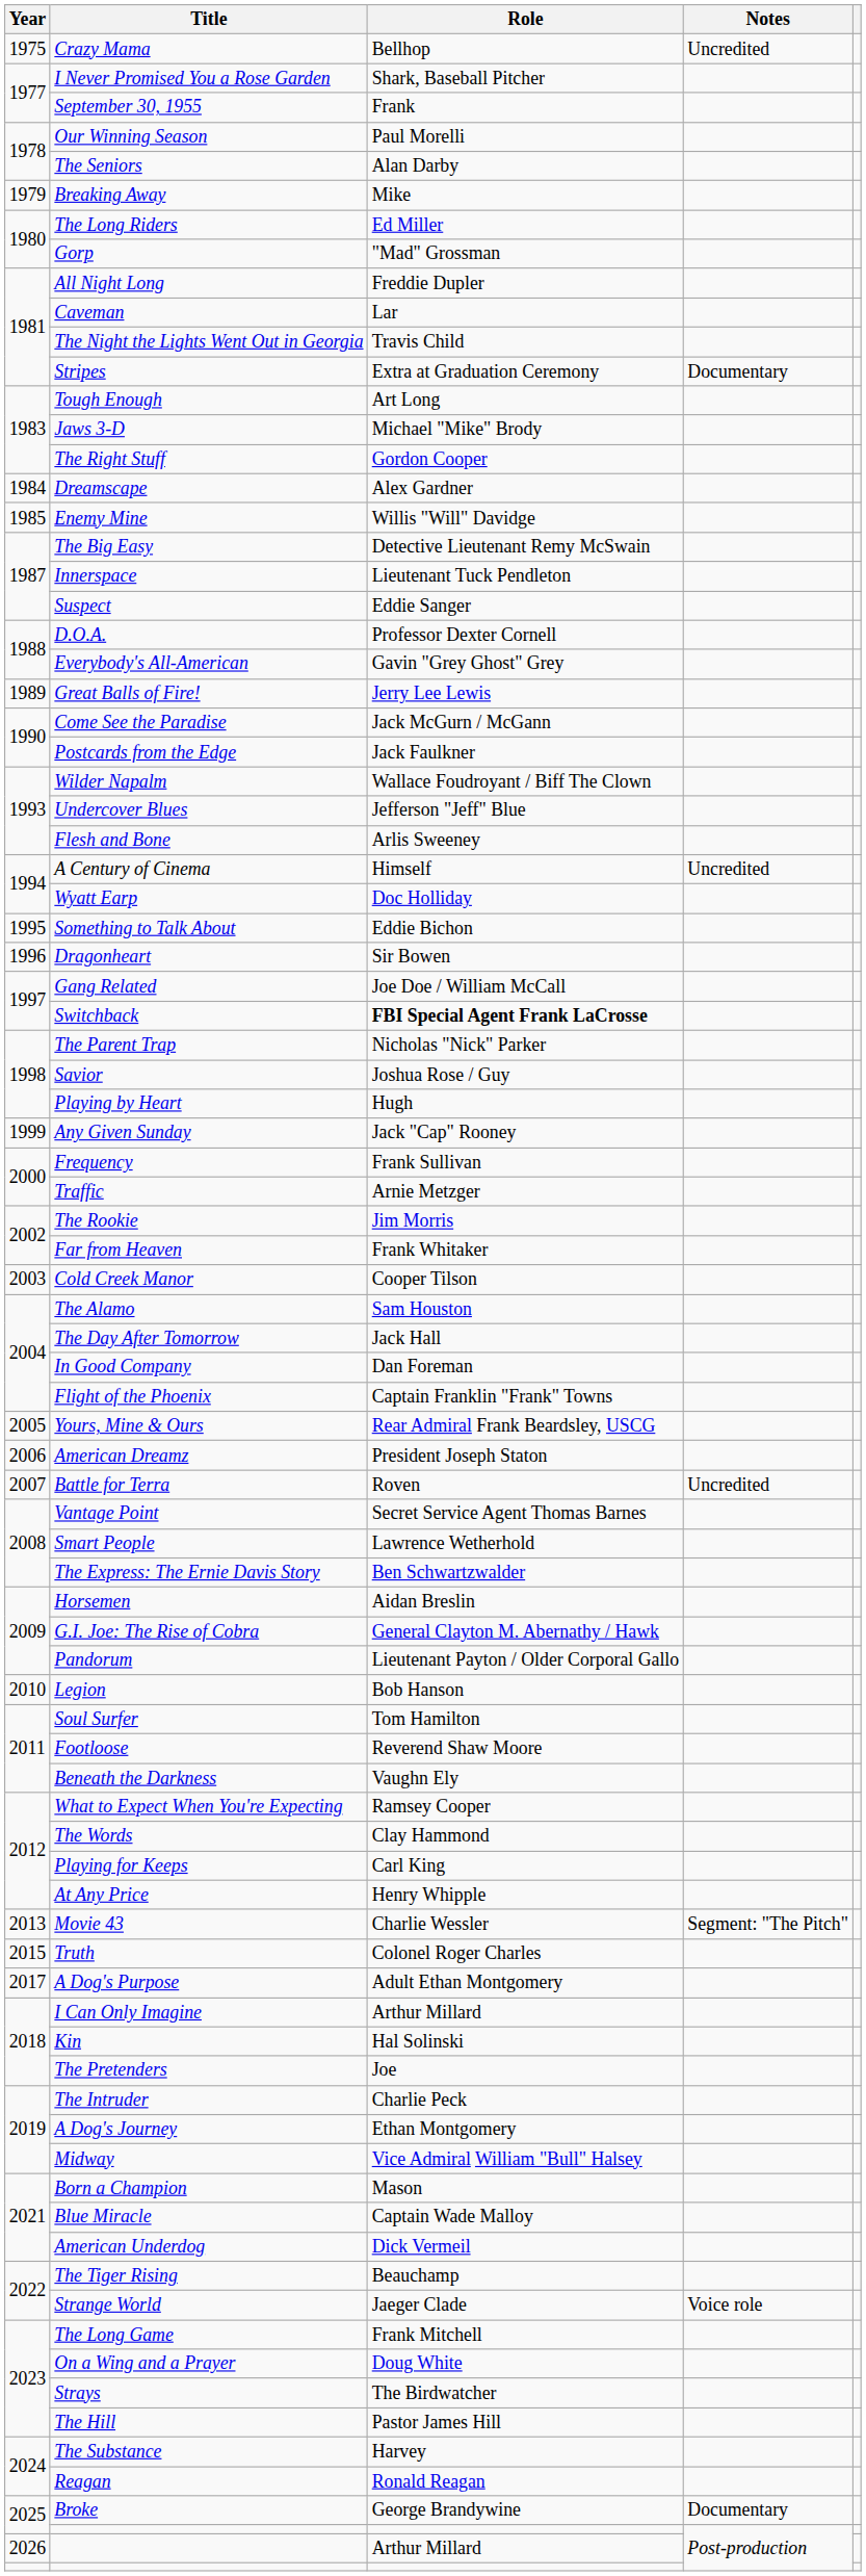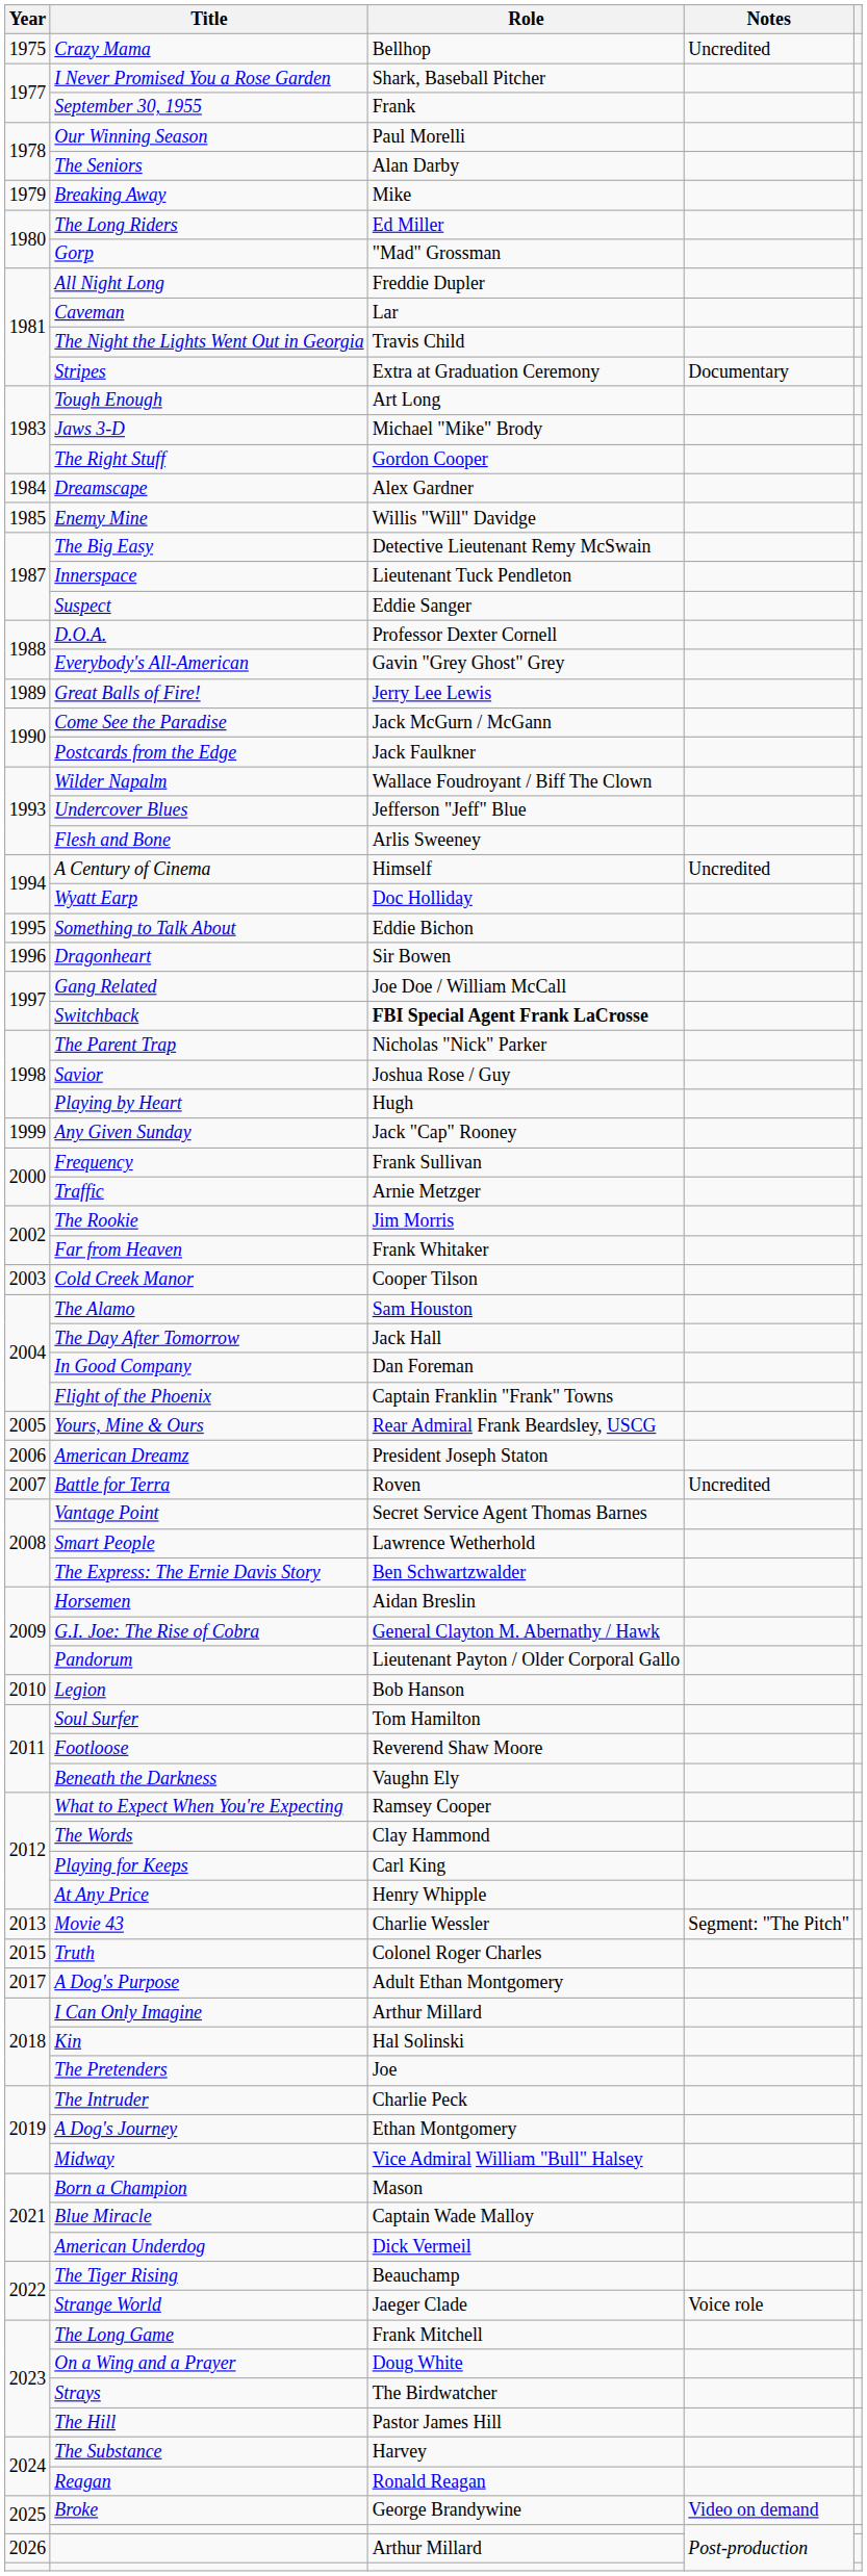Broke | Notes: Documentary -> Video on demand
